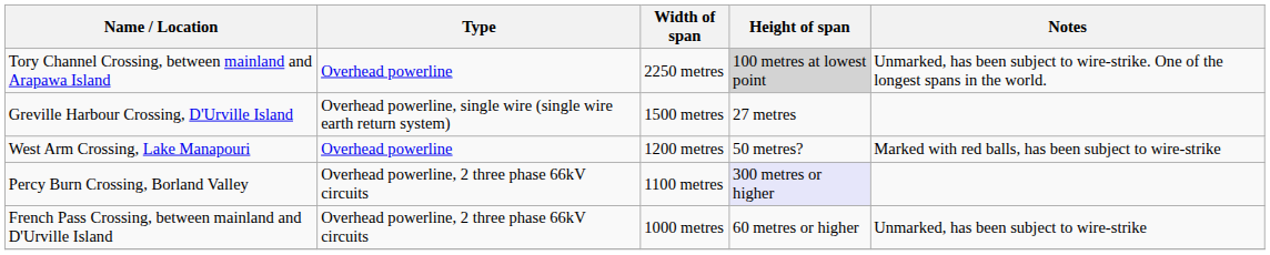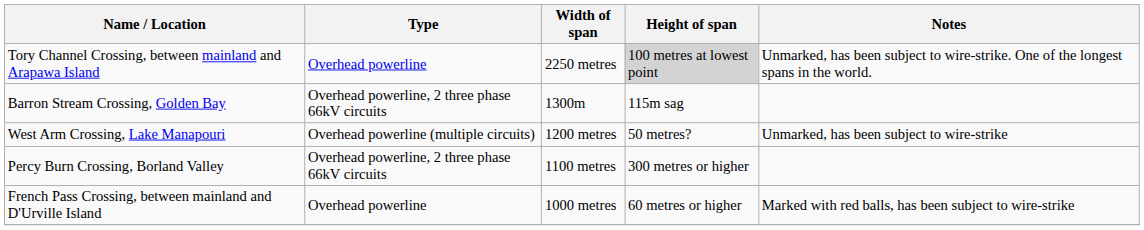- row: Greville Harbour Crossing, D'Urville Island | Overhead powerline, single wire (single wire earth return system) | 1500 metres | 27 metres
+ row: Barron Stream Crossing, Golden Bay | Overhead powerline, 2 three phase 66kV circuits | 1300m | 115m sag
West Arm Crossing, Lake Manapouri | Type: Overhead powerline -> Overhead powerline (multiple circuits)
West Arm Crossing, Lake Manapouri | Notes: Marked with red balls, has been subject to wire-strike -> Unmarked, has been subject to wire-strike
Percy Burn Crossing, Borland Valley | Height of span: lavender background -> no background
French Pass Crossing, between mainland and D'Urville Island | Type: Overhead powerline, 2 three phase 66kV circuits -> Overhead powerline
French Pass Crossing, between mainland and D'Urville Island | Notes: Unmarked, has been subject to wire-strike -> Marked with red balls, has been subject to wire-strike
